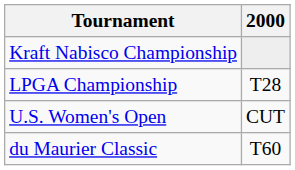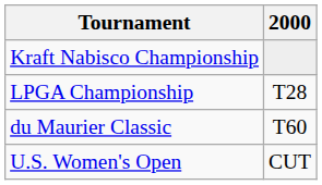rows swapped: U.S. Women's Open <-> du Maurier Classic
